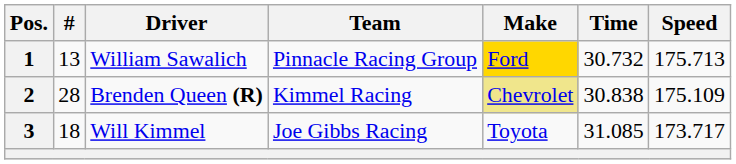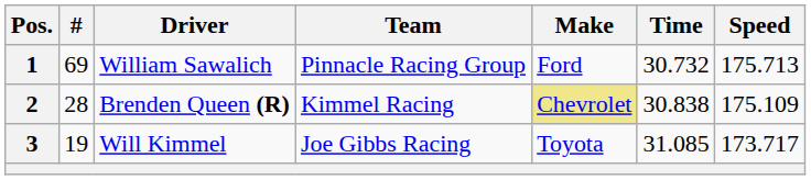1 | #: 13 -> 69
1 | Make: gold background -> no background
3 | #: 18 -> 19
